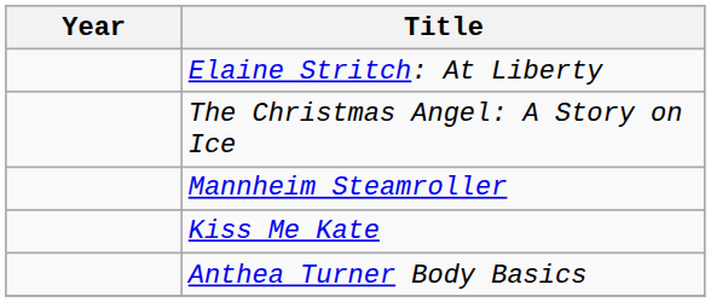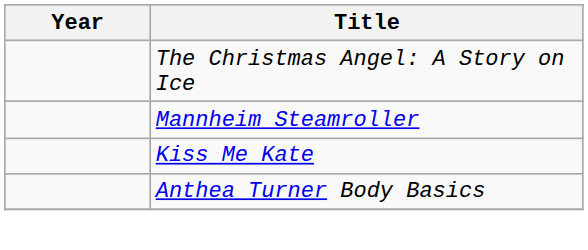- row: Elaine Stritch: At Liberty
